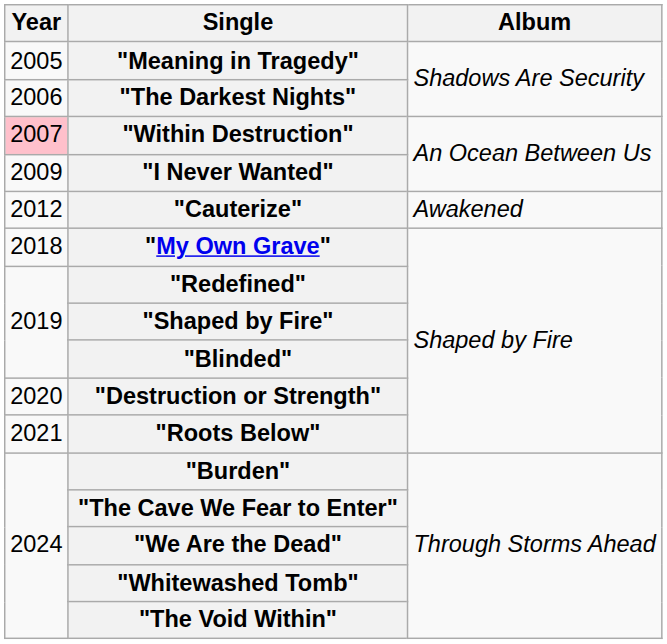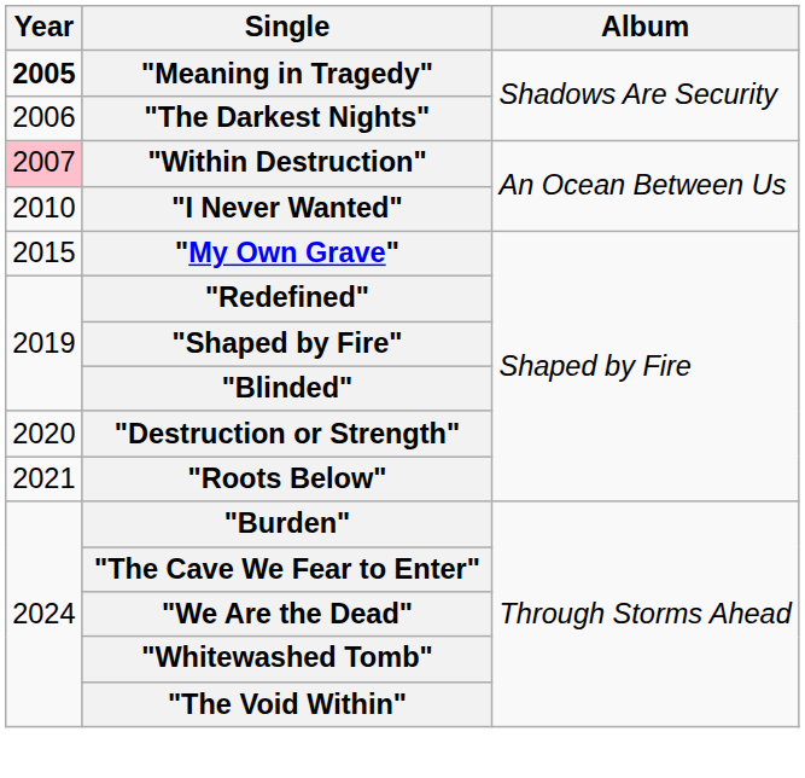"Meaning in Tragedy" | Year: normal -> bold
"I Never Wanted" | Year: 2009 -> 2010
- row: 2012 | "Cauterize" | Awakened
"My Own Grave" | Year: 2018 -> 2015
